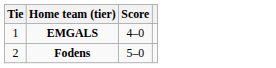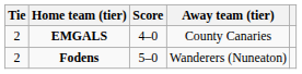+ column: Away team (tier) | County Canaries | Wanderers (Nuneaton)
EMGALS | Tie: 1 -> 2
